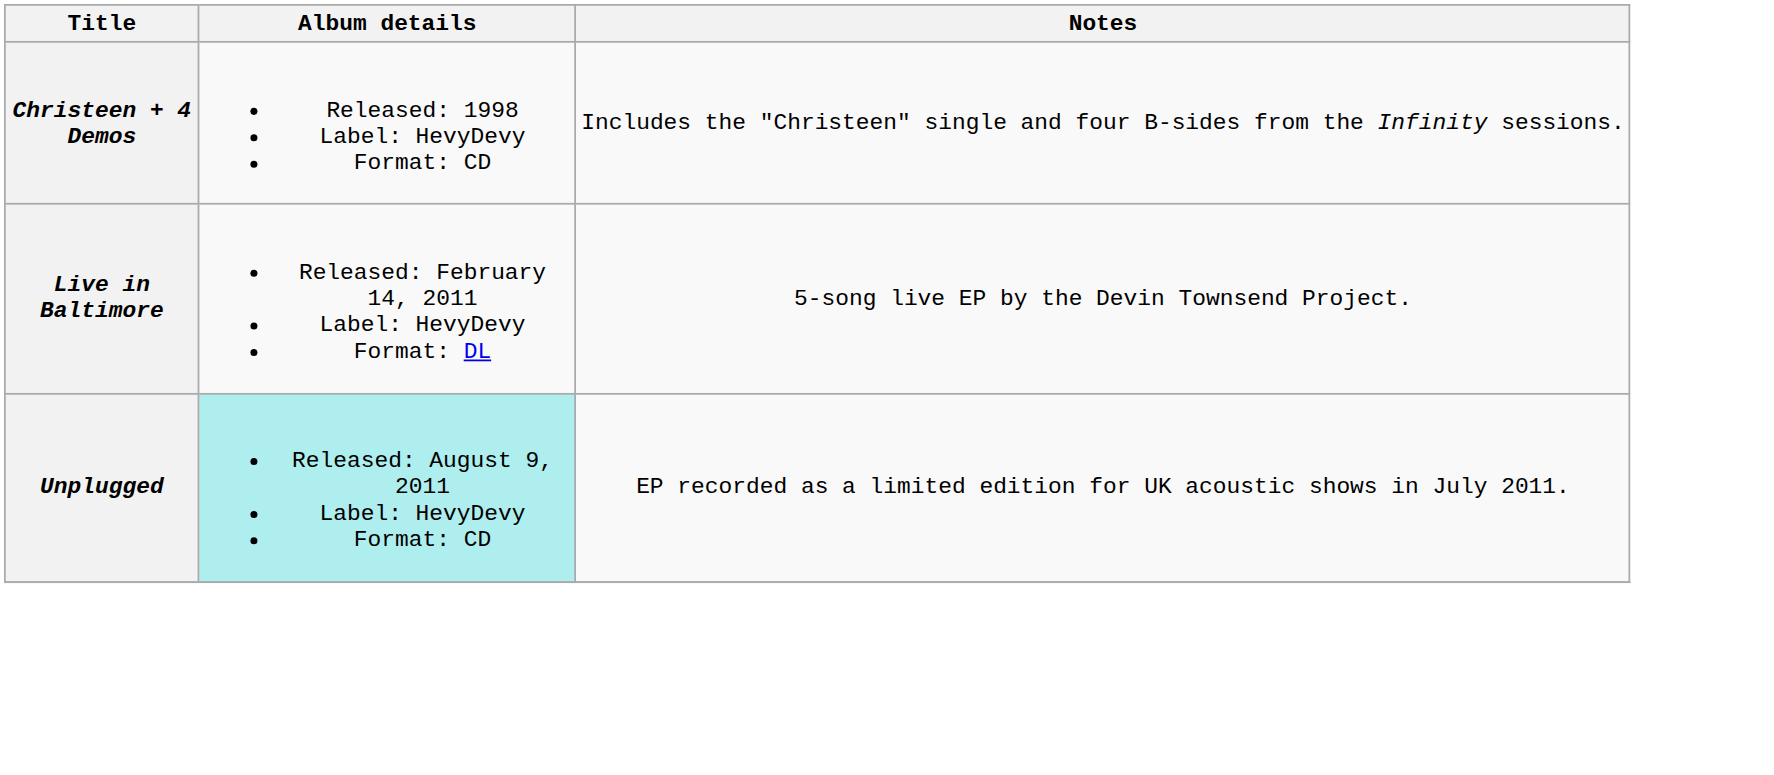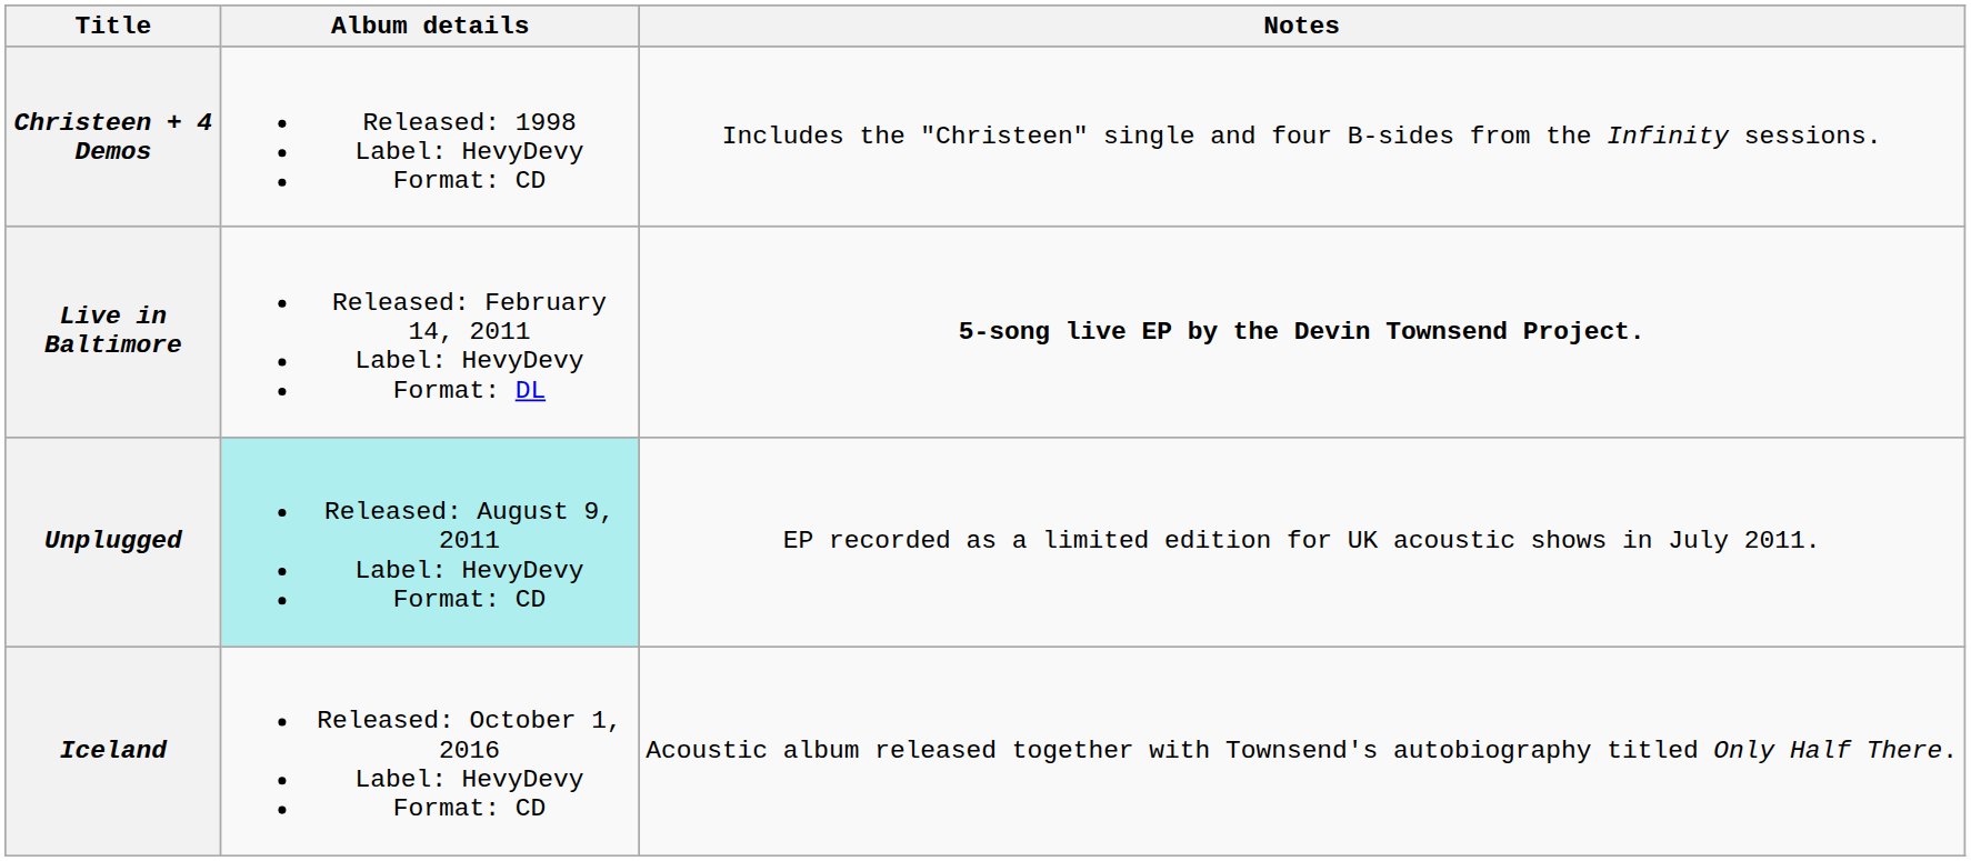Live in Baltimore | Notes: normal -> bold
+ row: Iceland | Released: October 1, 2016 Label: HevyDevy Format: CD | Acoustic album released together with Townsend's autobiography titled Only Half There.
